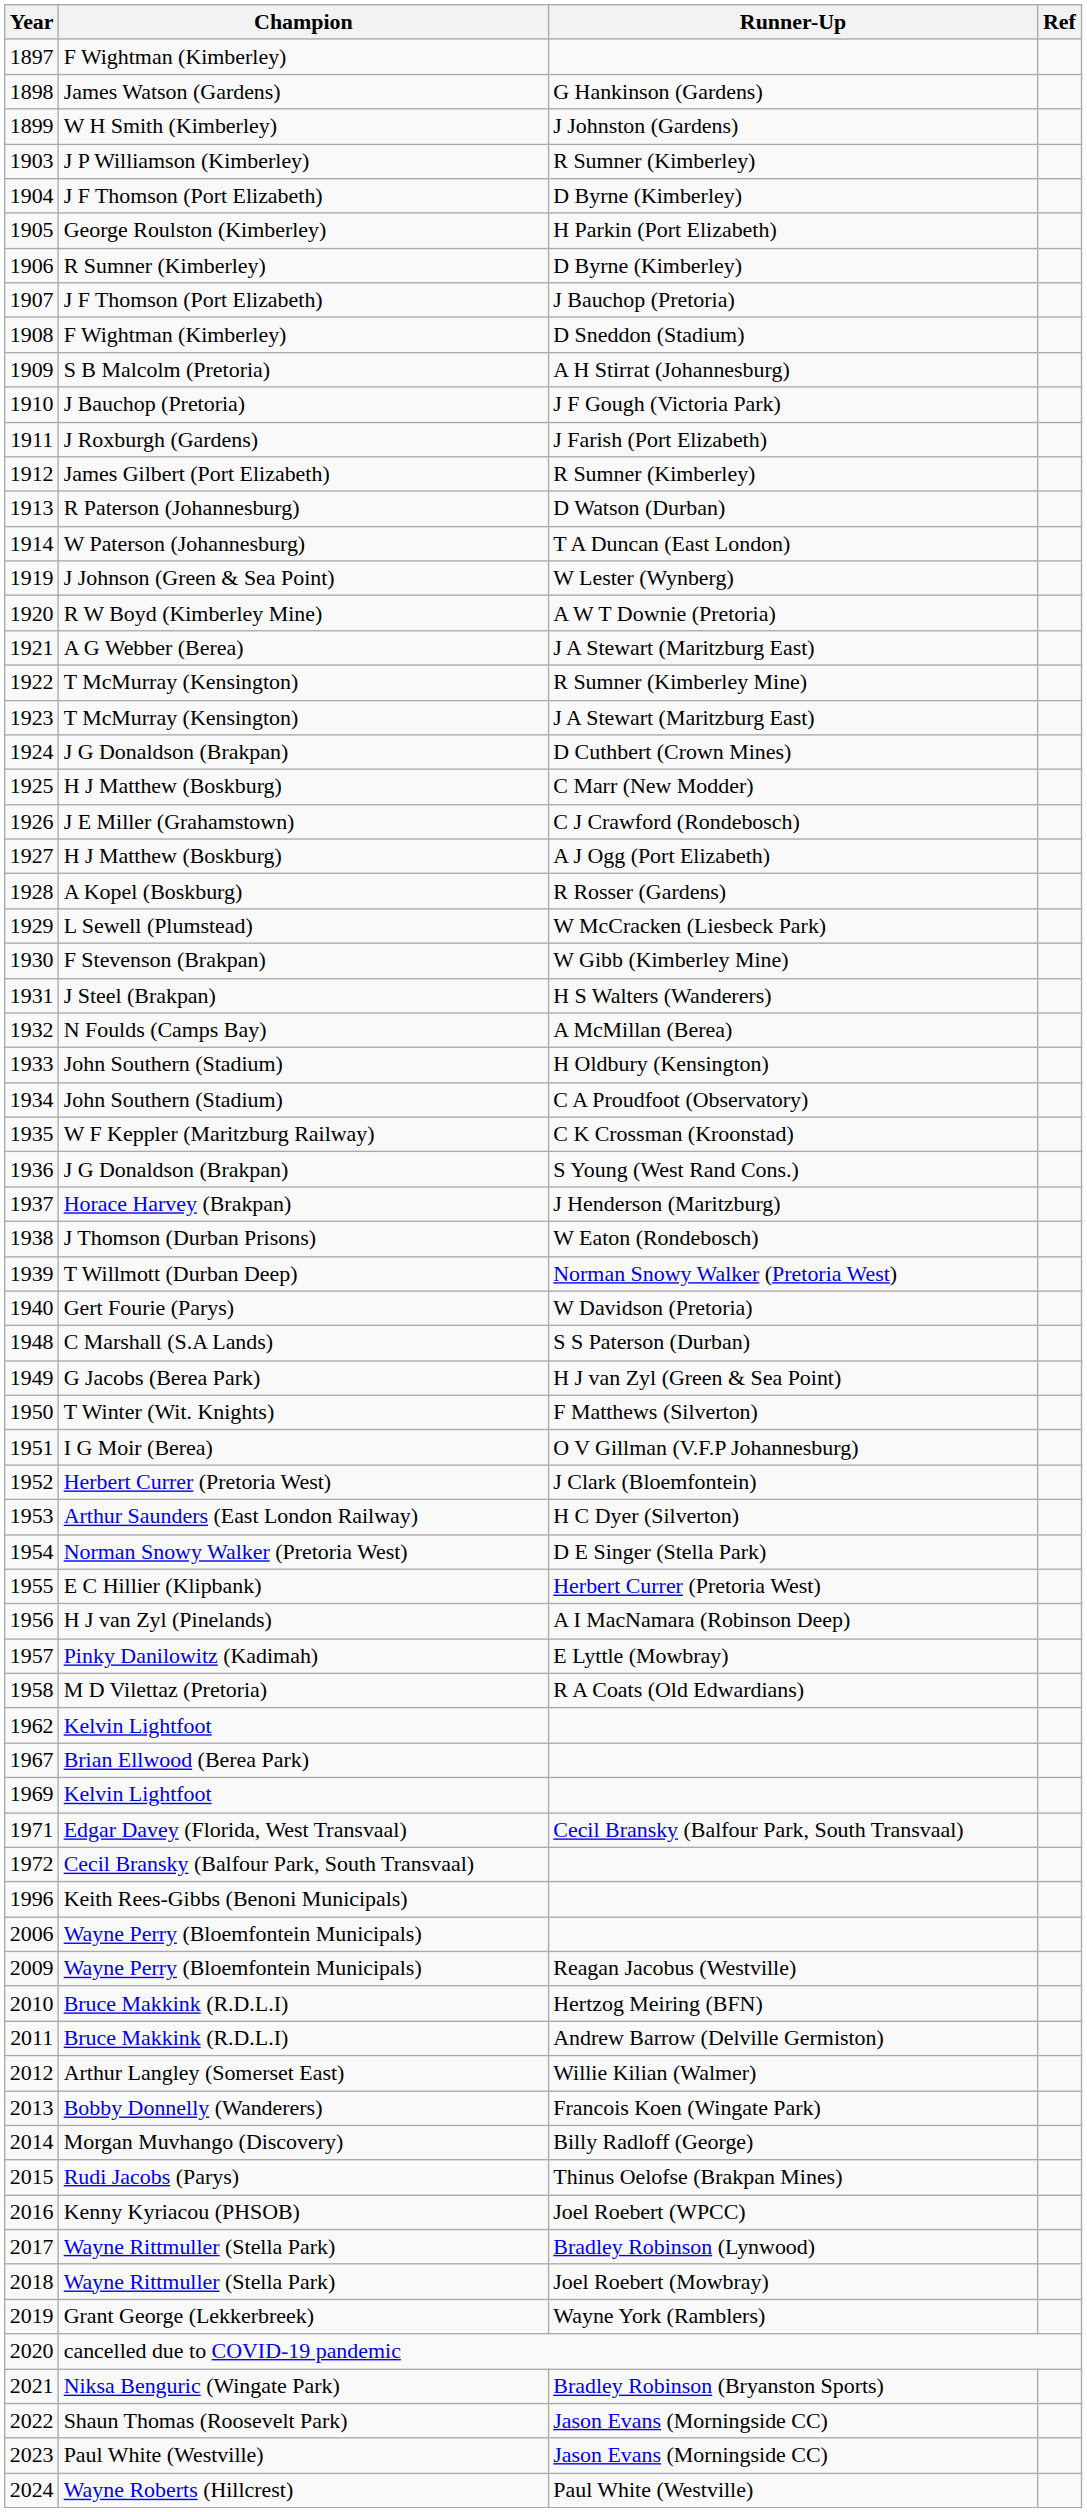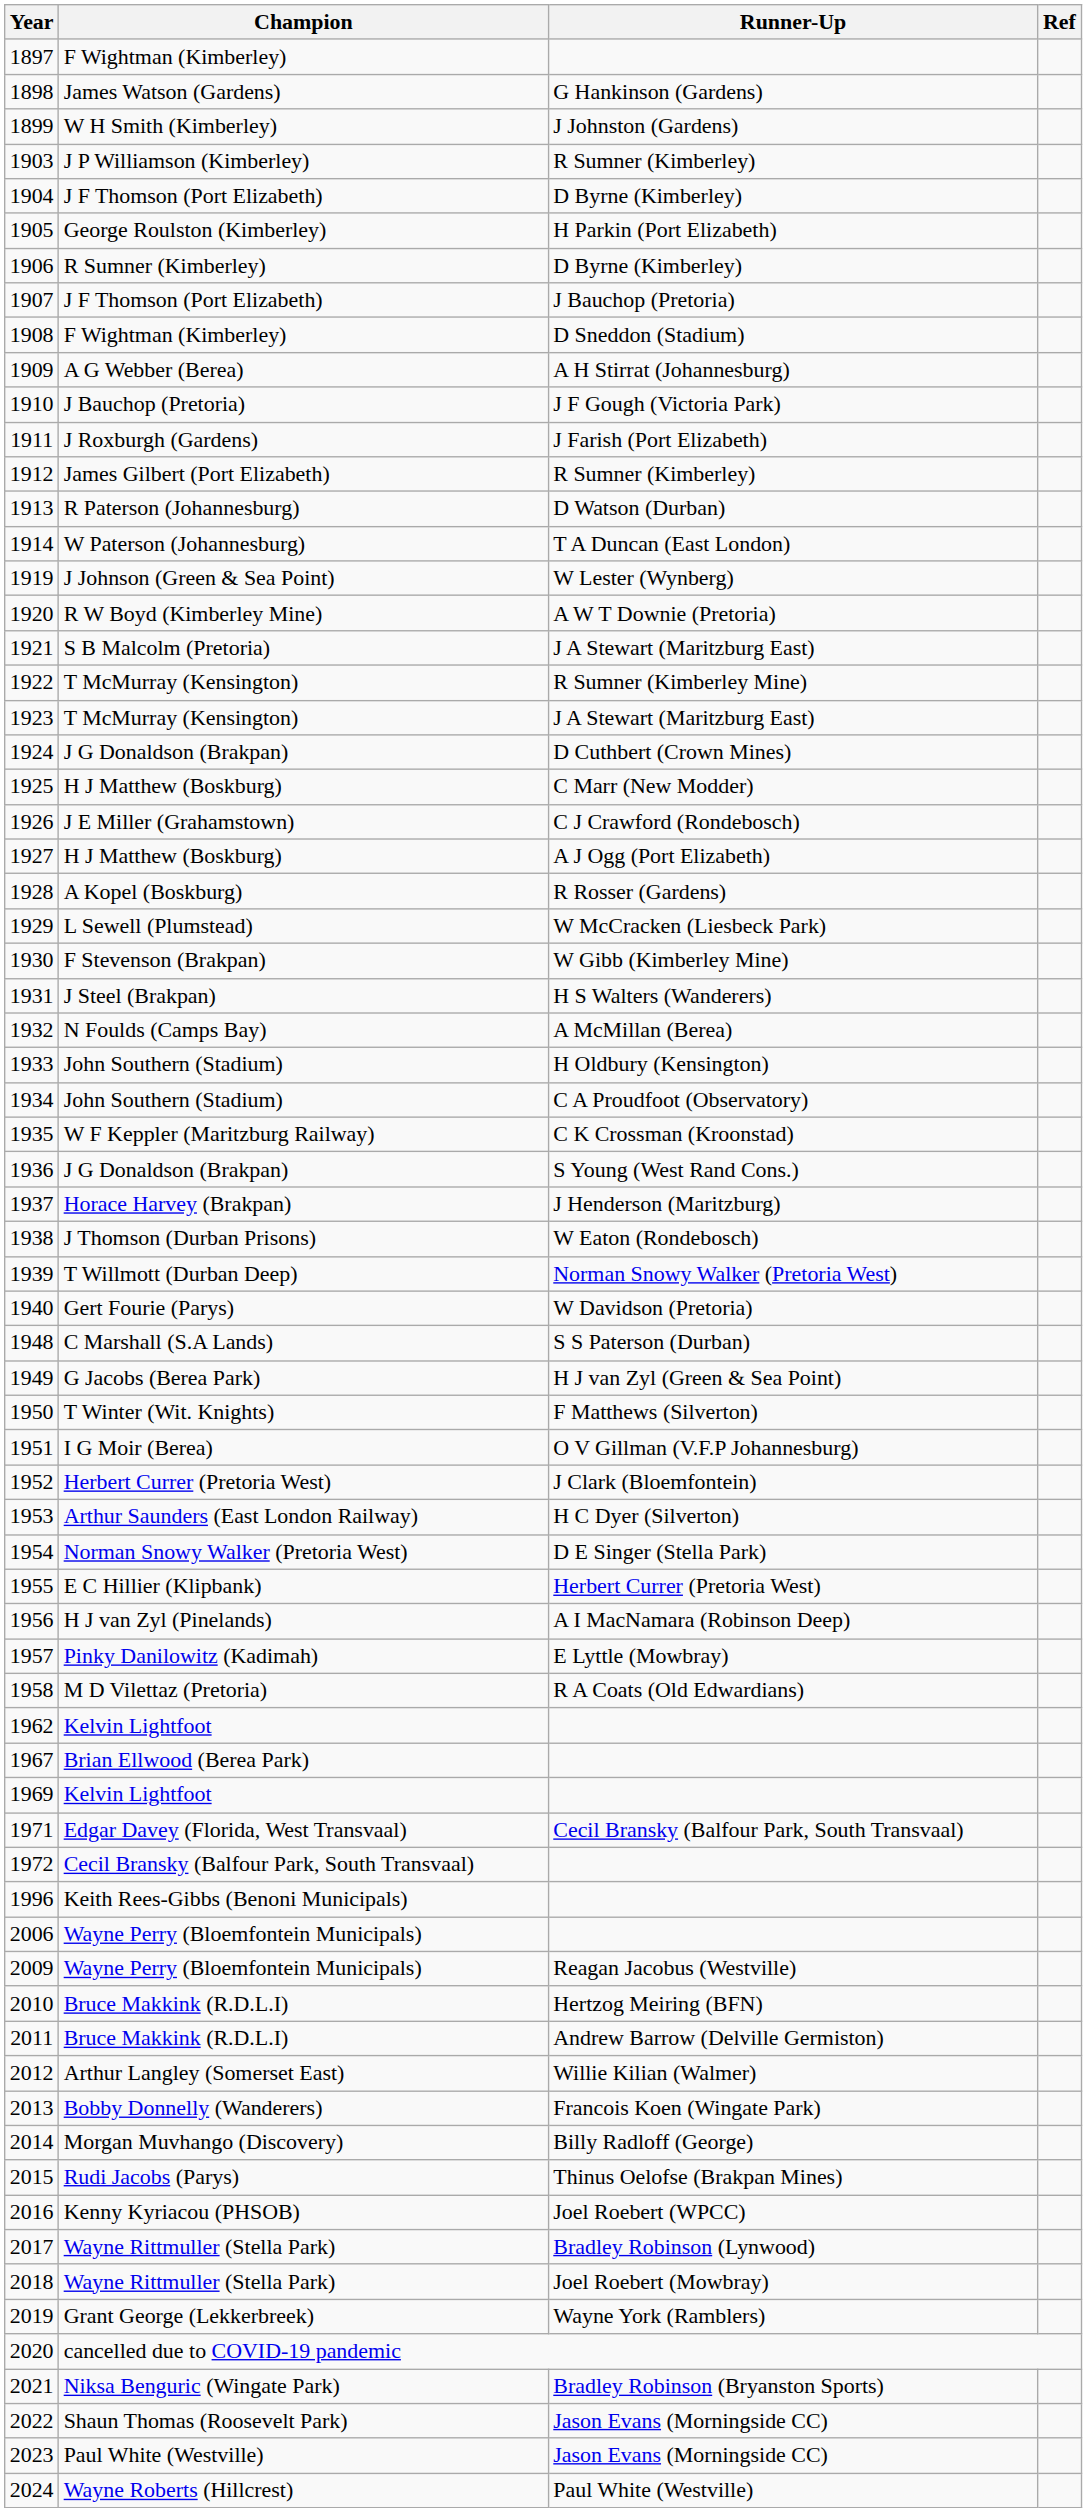1909 | Champion: S B Malcolm (Pretoria) -> A G Webber (Berea)
1921 | Champion: A G Webber (Berea) -> S B Malcolm (Pretoria)
